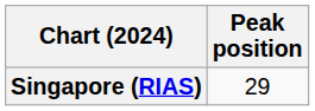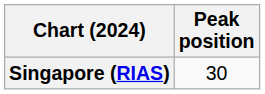Singapore (RIAS) | Peak position: 29 -> 30
